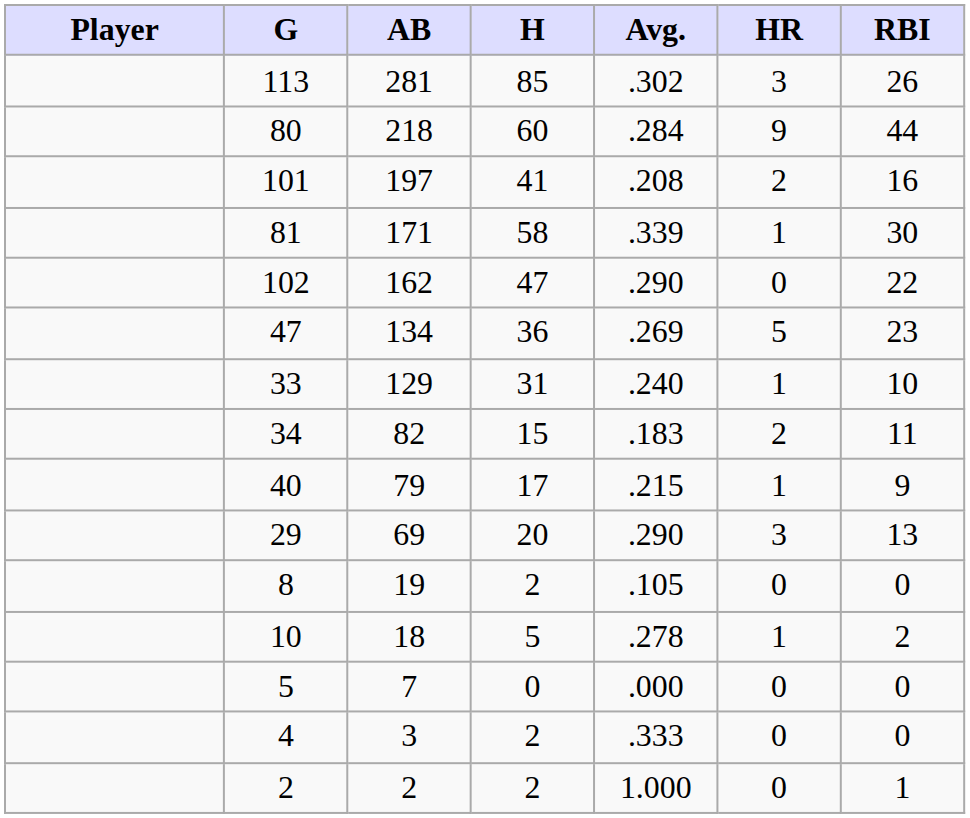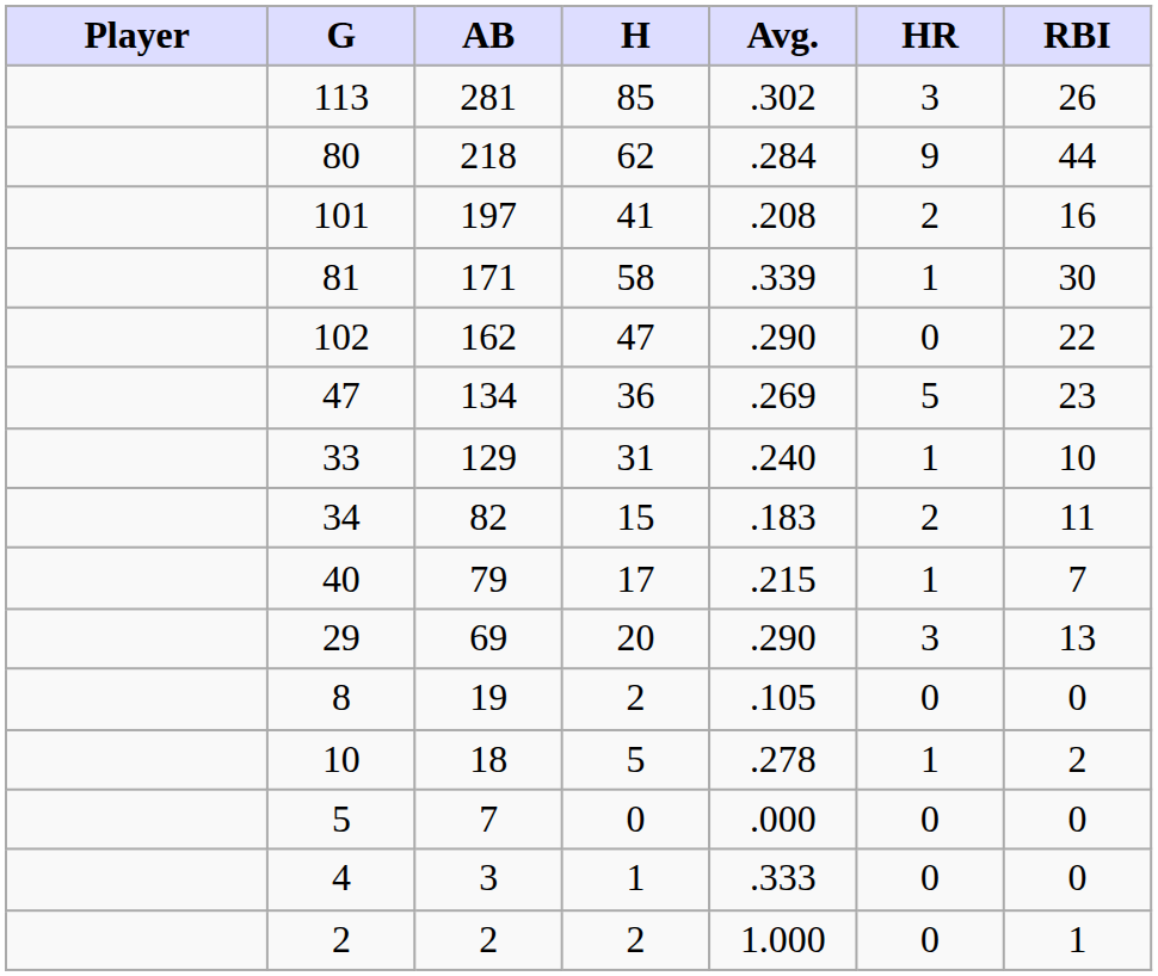80 | H: 60 -> 62
40 | RBI: 9 -> 7
4 | H: 2 -> 1
